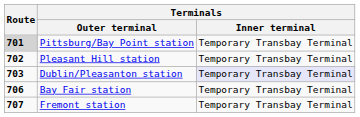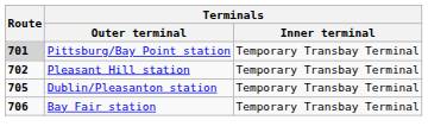Dublin/Pleasanton station | Route: 703 -> 705
Dublin/Pleasanton station | Terminals / Inner terminal: lavender background -> no background
- row: 707 | Fremont station | Temporary Transbay Terminal
